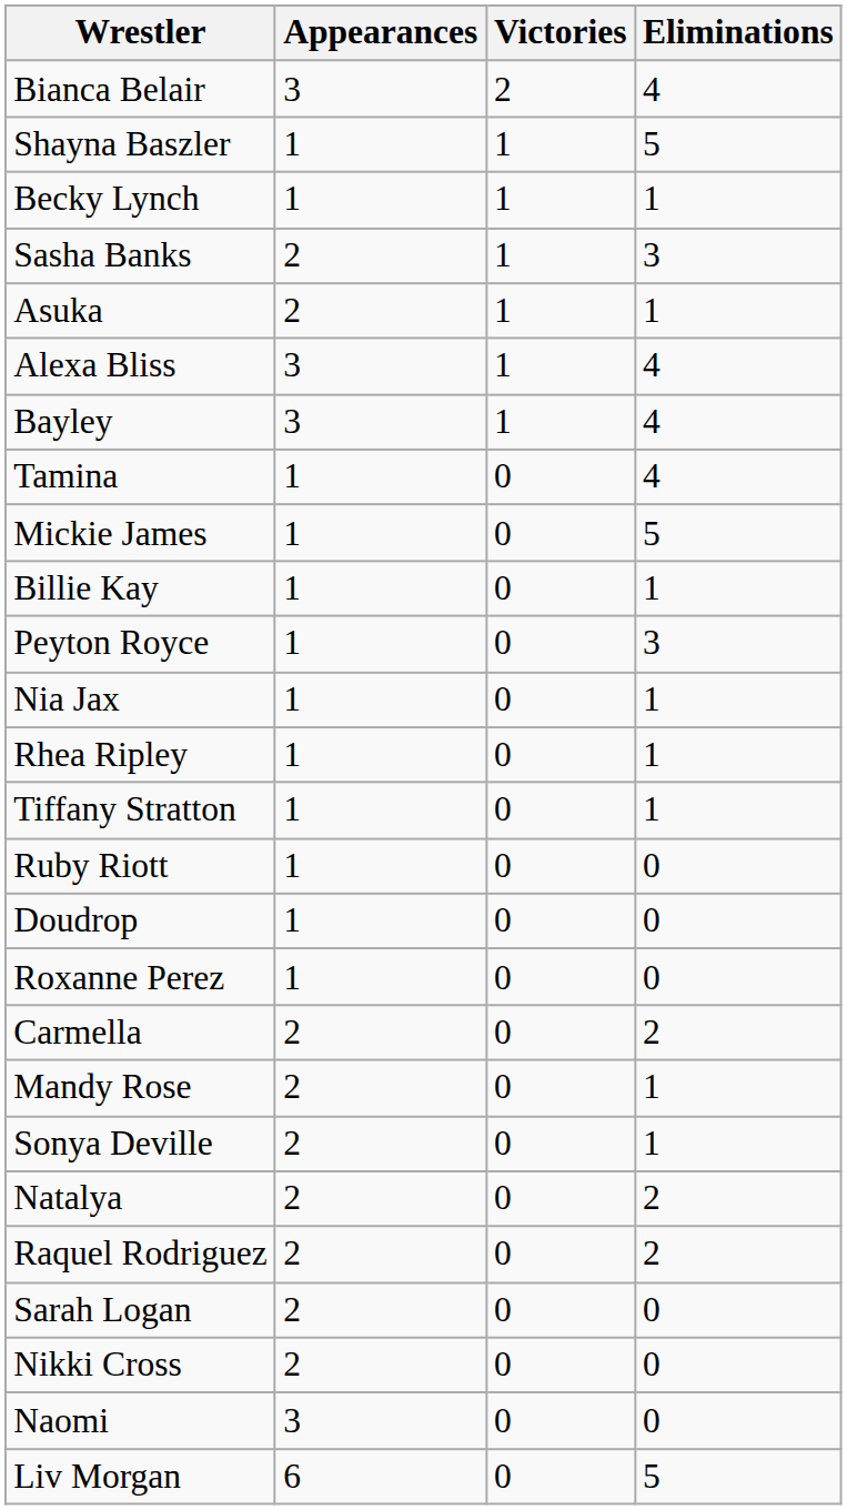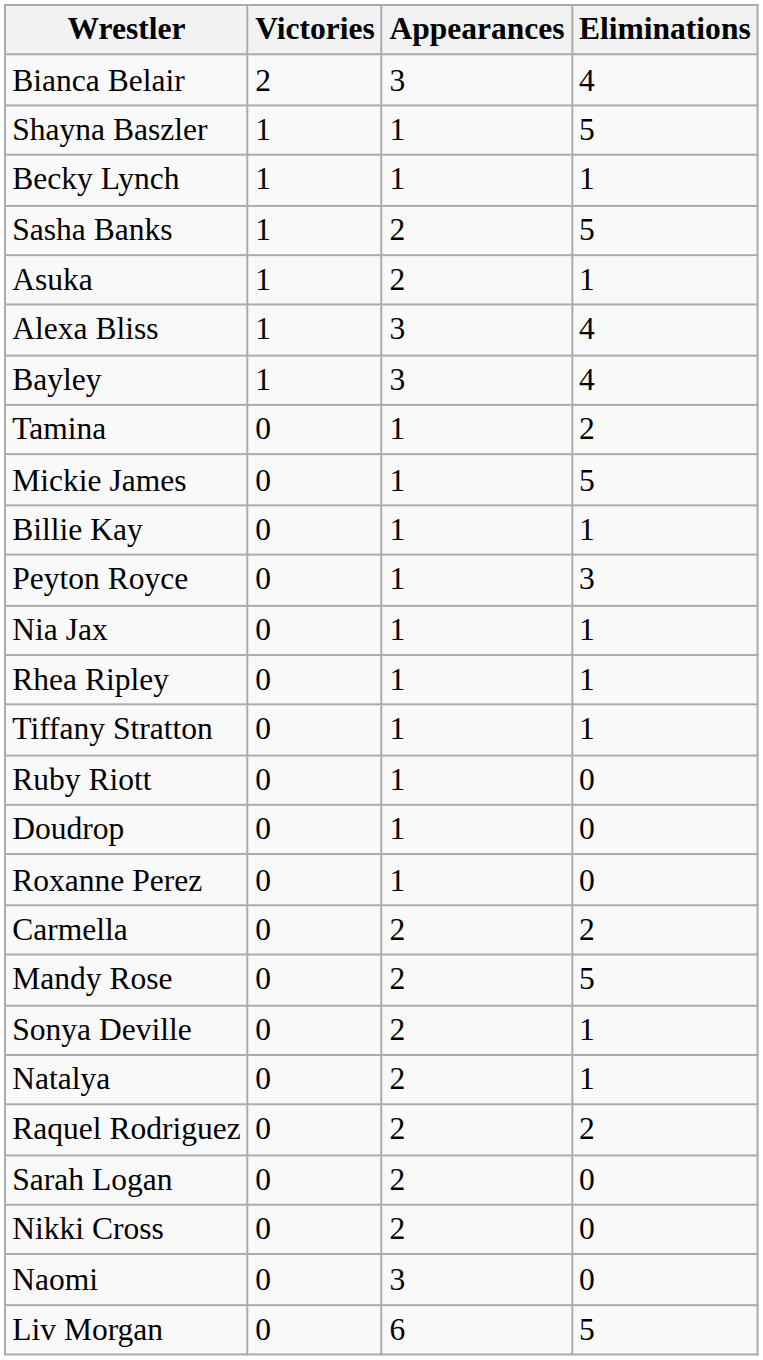columns swapped: Victories <-> Appearances
Sasha Banks | Eliminations: 3 -> 5
Tamina | Eliminations: 4 -> 2
Mandy Rose | Eliminations: 1 -> 5
Natalya | Eliminations: 2 -> 1
